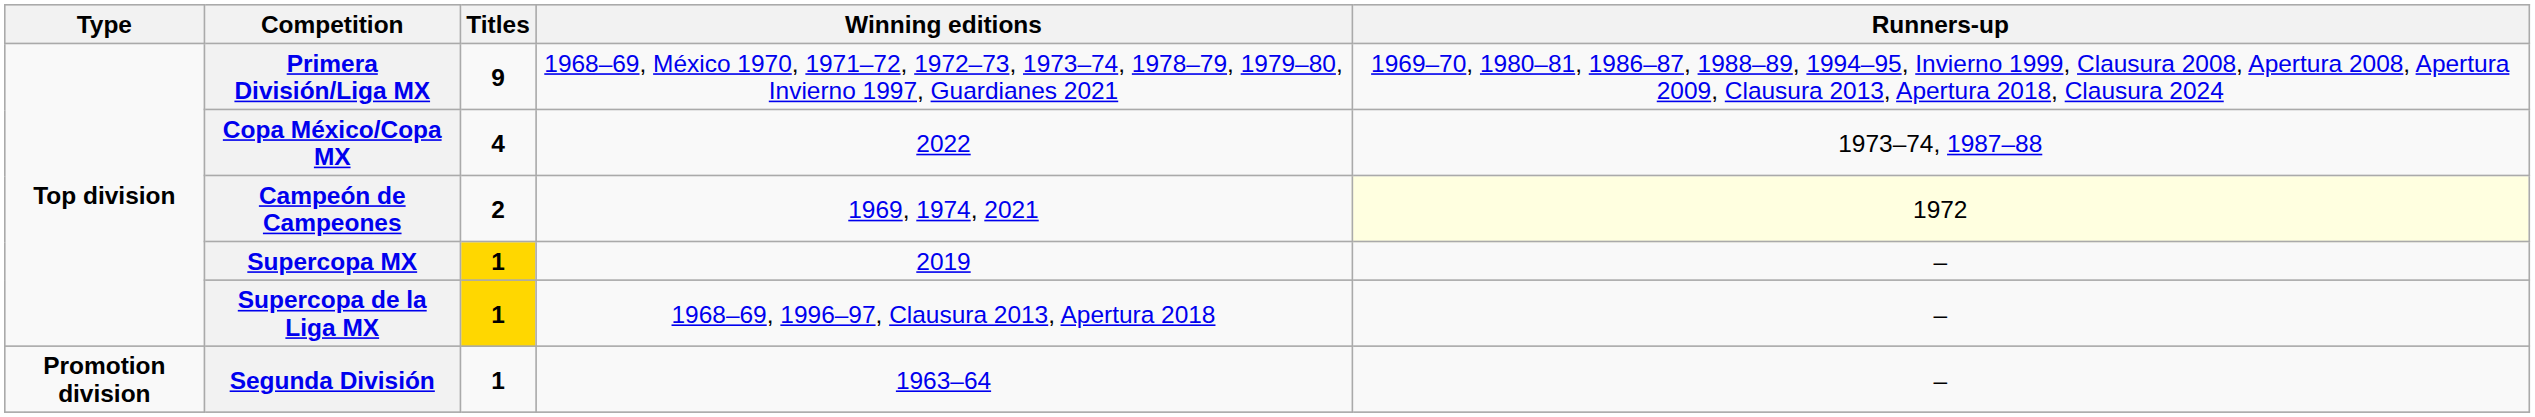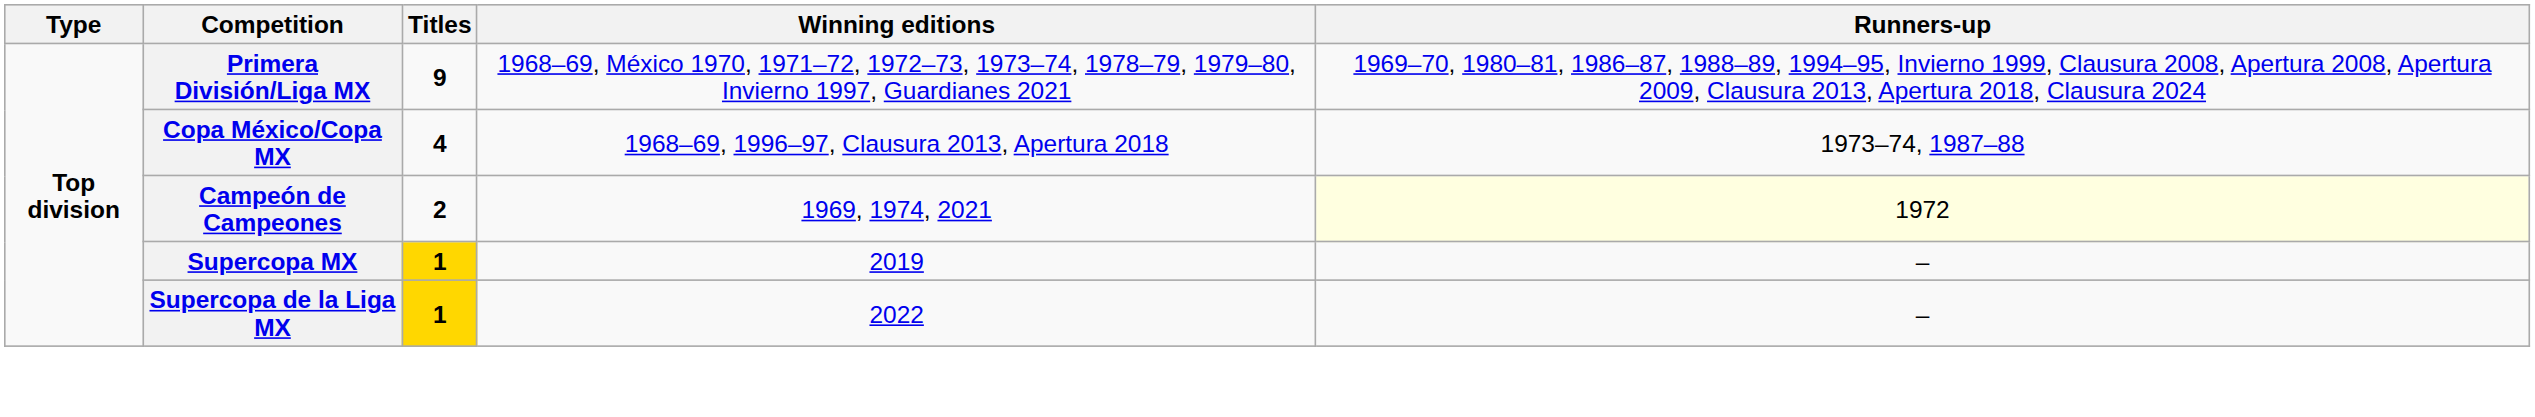Copa México/Copa MX | Winning editions: 2022 -> 1968–69, 1996–97, Clausura 2013, Apertura 2018
Supercopa de la Liga MX | Winning editions: 1968–69, 1996–97, Clausura 2013, Apertura 2018 -> 2022
- row: Promotion division | Segunda División | 1 | 1963–64 | –
